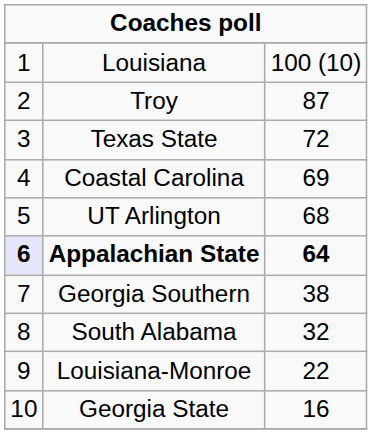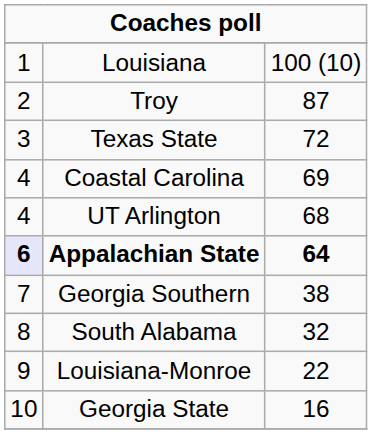UT Arlington | column 1: 5 -> 4
